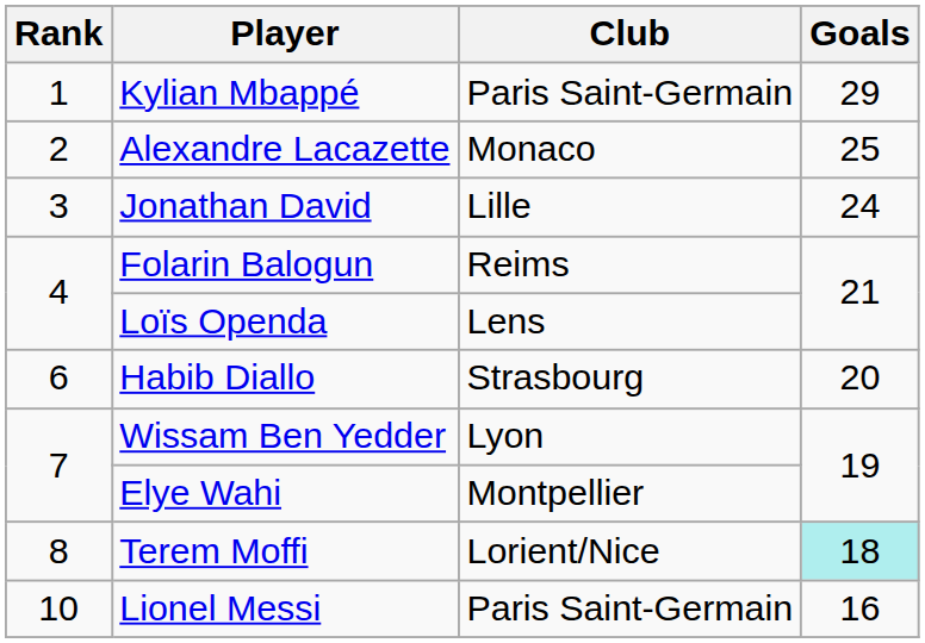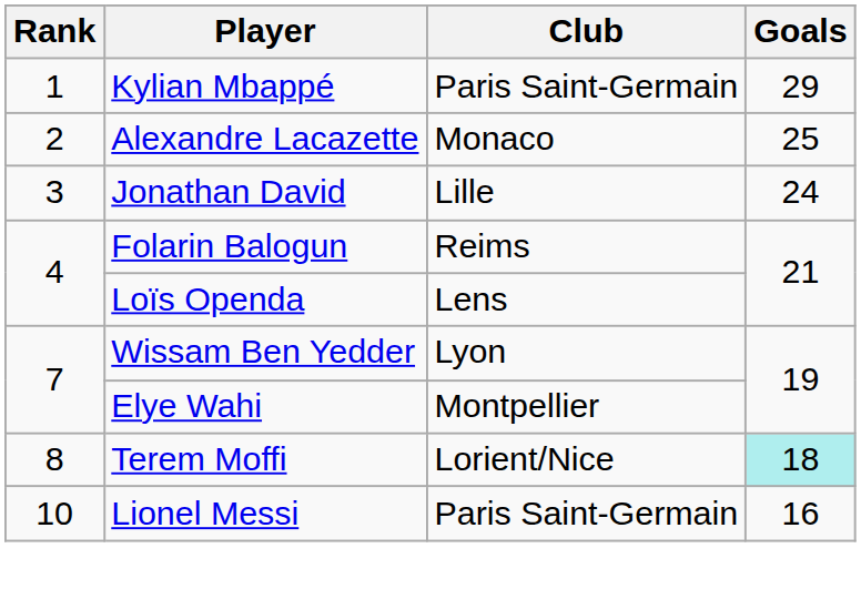- row: 6 | Habib Diallo | Strasbourg | 20
